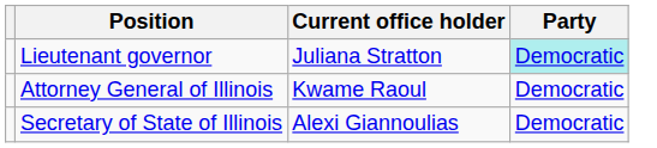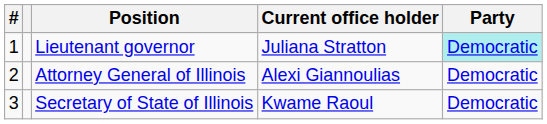+ column: # | 1 | 2 | 3
Attorney General of Illinois | Current office holder: Kwame Raoul -> Alexi Giannoulias
Secretary of State of Illinois | Current office holder: Alexi Giannoulias -> Kwame Raoul
